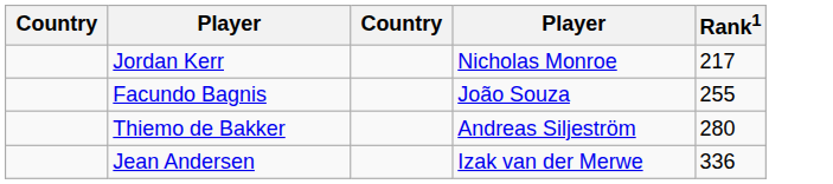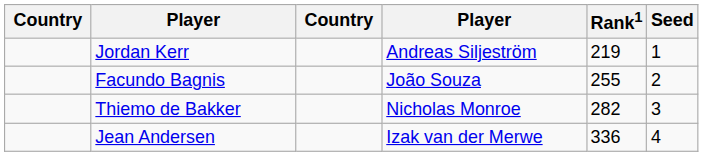+ column: Seed | 1 | 2 | 3 | 4
Jordan Kerr | column 4: Nicholas Monroe -> Andreas Siljeström
Jordan Kerr | Rank1: 217 -> 219
Thiemo de Bakker | column 4: Andreas Siljeström -> Nicholas Monroe
Thiemo de Bakker | Rank1: 280 -> 282
